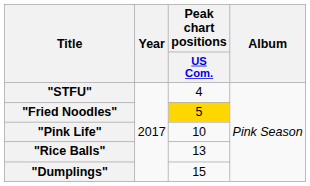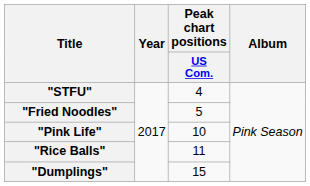"Fried Noodles" | Peak chart positions / US Com.: gold background -> no background
"Rice Balls" | Peak chart positions / US Com.: 13 -> 11
